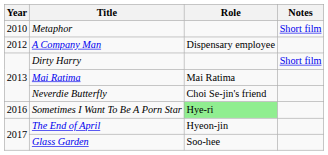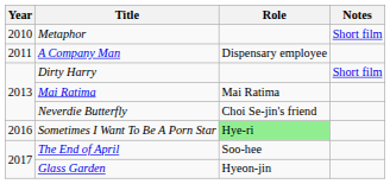A Company Man | Year: 2012 -> 2011
The End of April | Role: Hyeon-jin -> Soo-hee
Glass Garden | Role: Soo-hee -> Hyeon-jin
